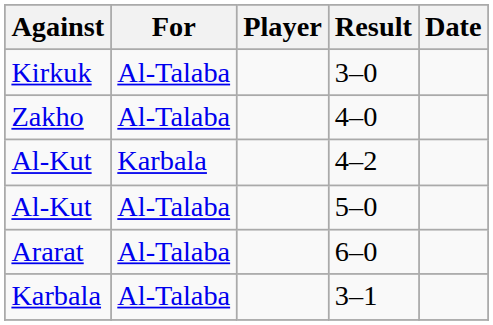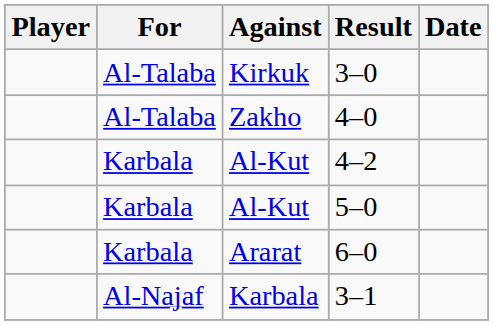columns swapped: Player <-> Against
5–0 | For: Al-Talaba -> Karbala
6–0 | For: Al-Talaba -> Karbala
3–1 | For: Al-Talaba -> Al-Najaf
